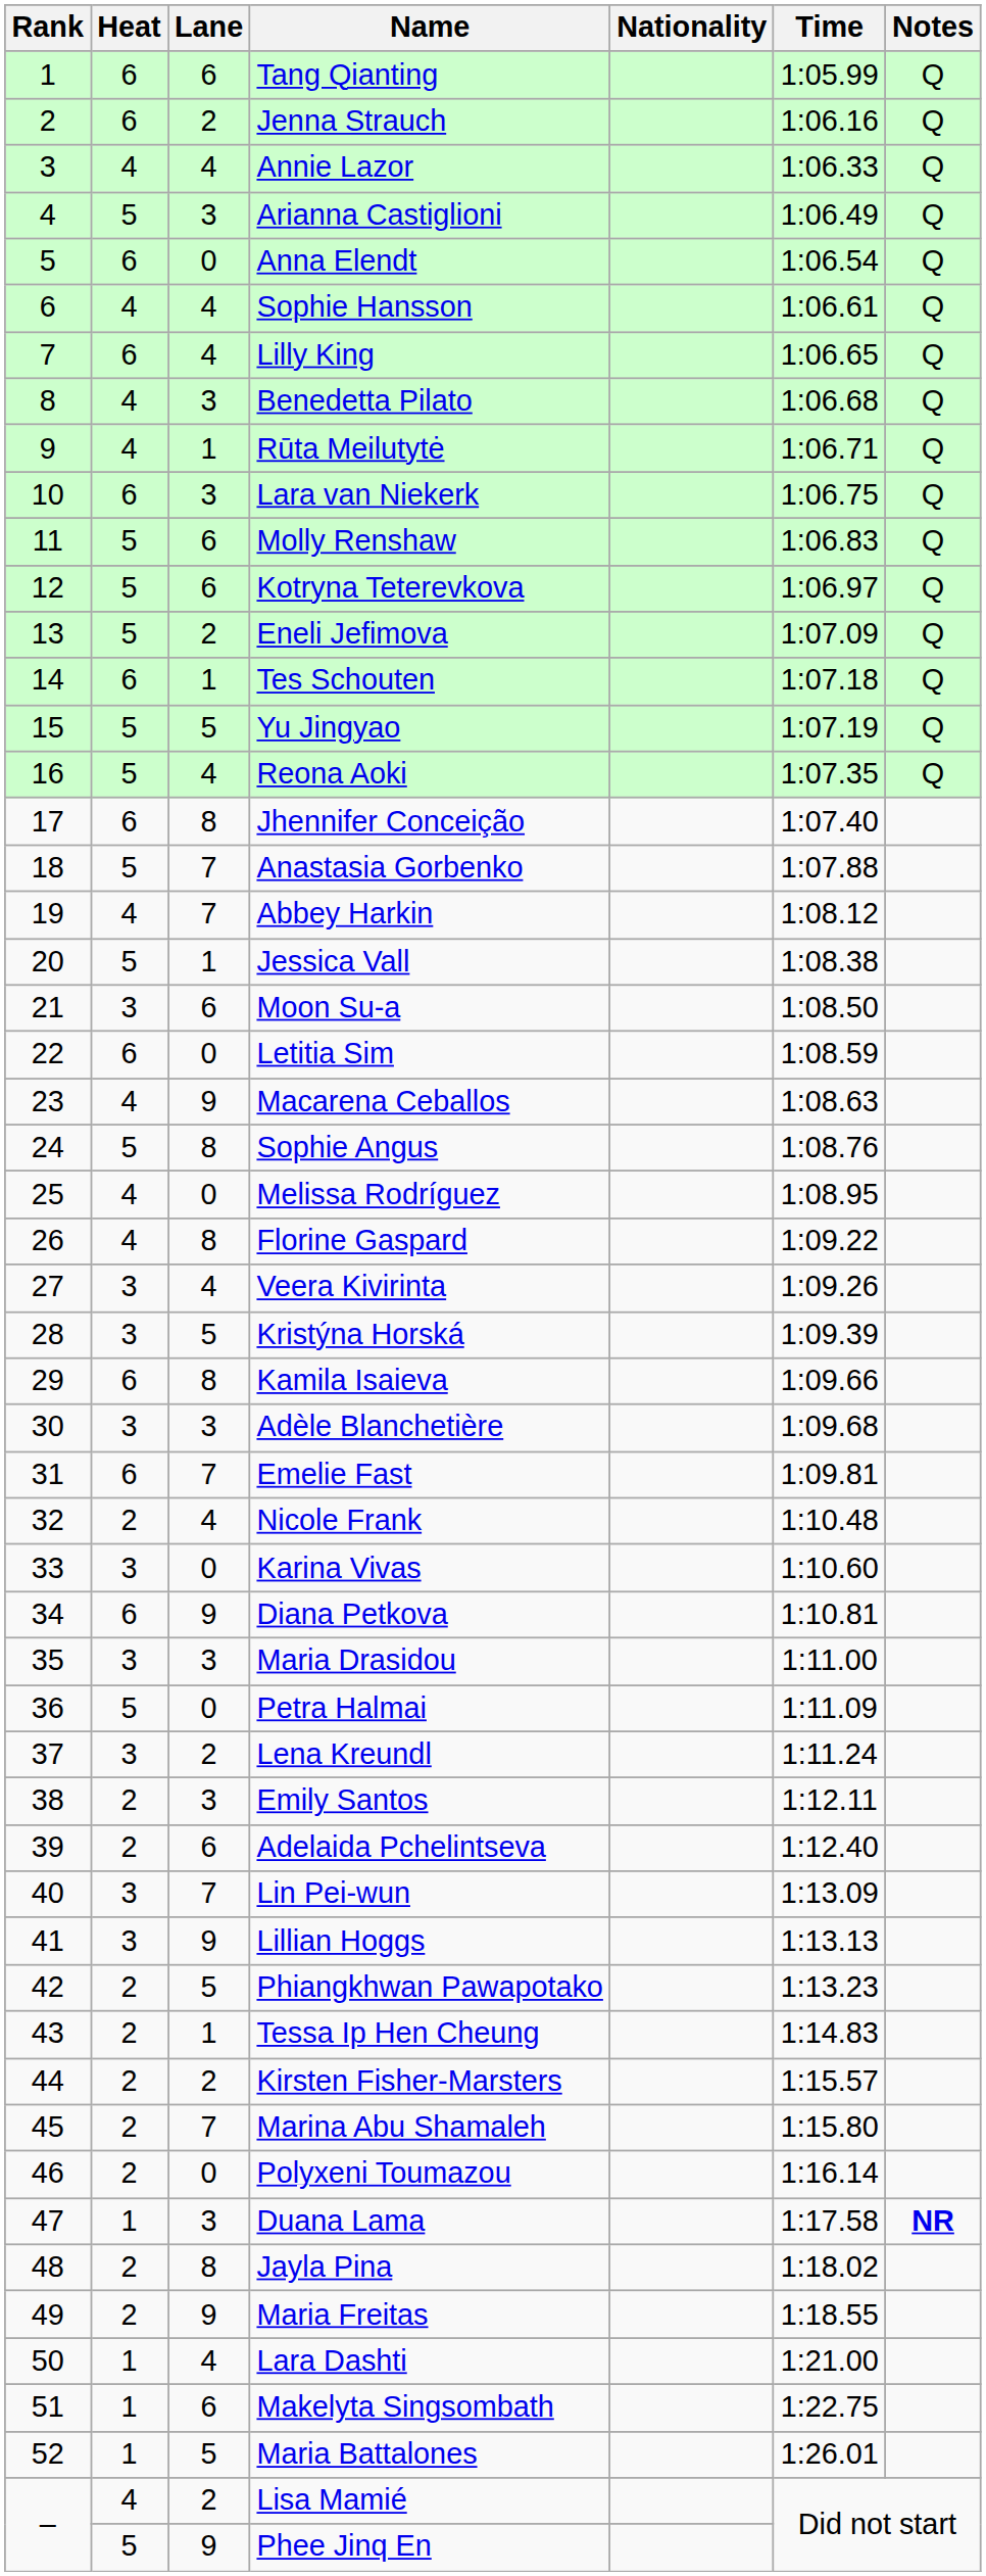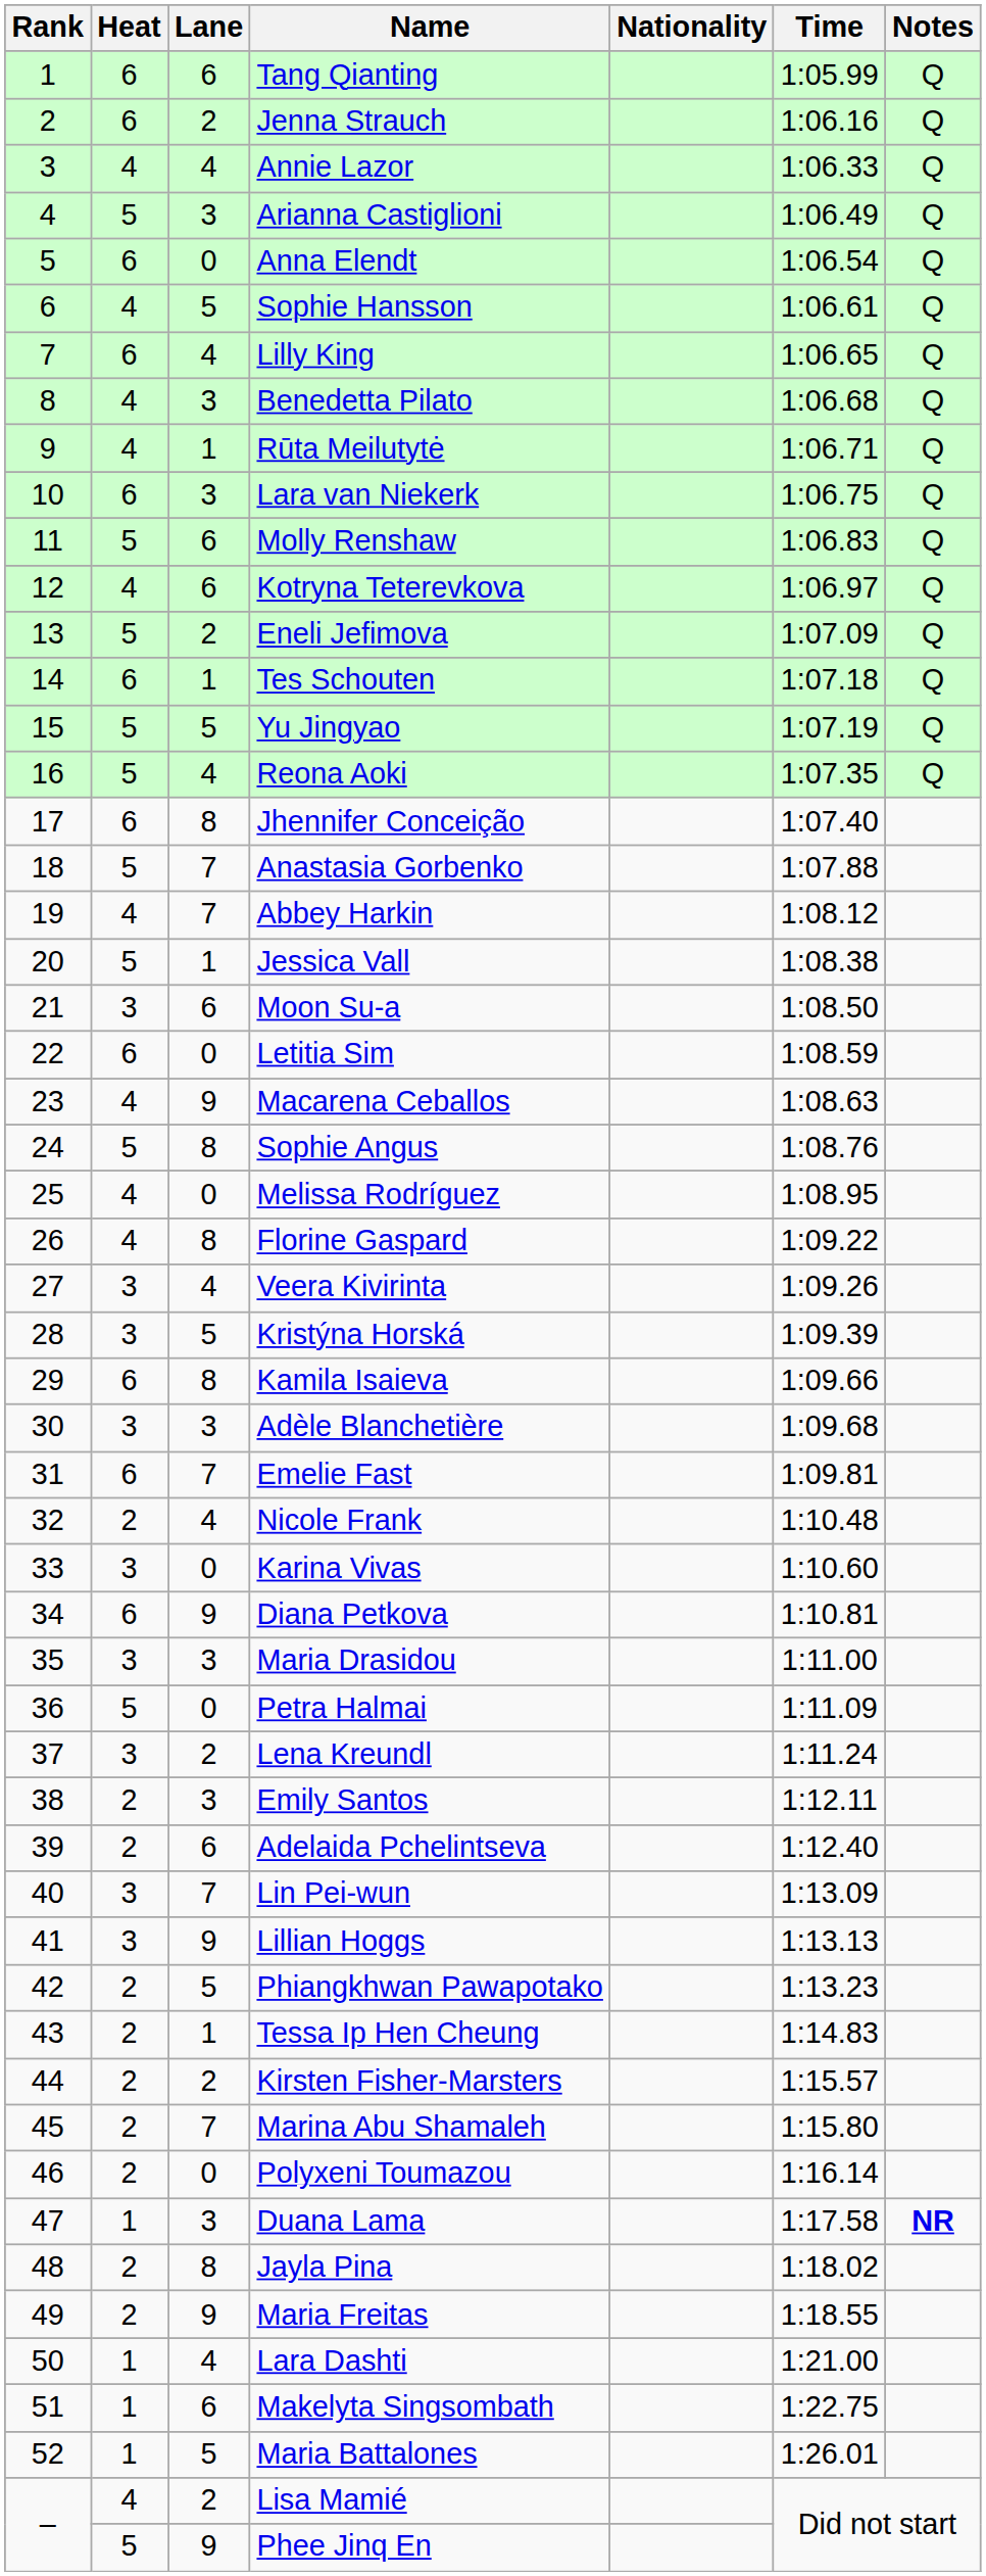Sophie Hansson | Lane: 4 -> 5
Kotryna Teterevkova | Heat: 5 -> 4
